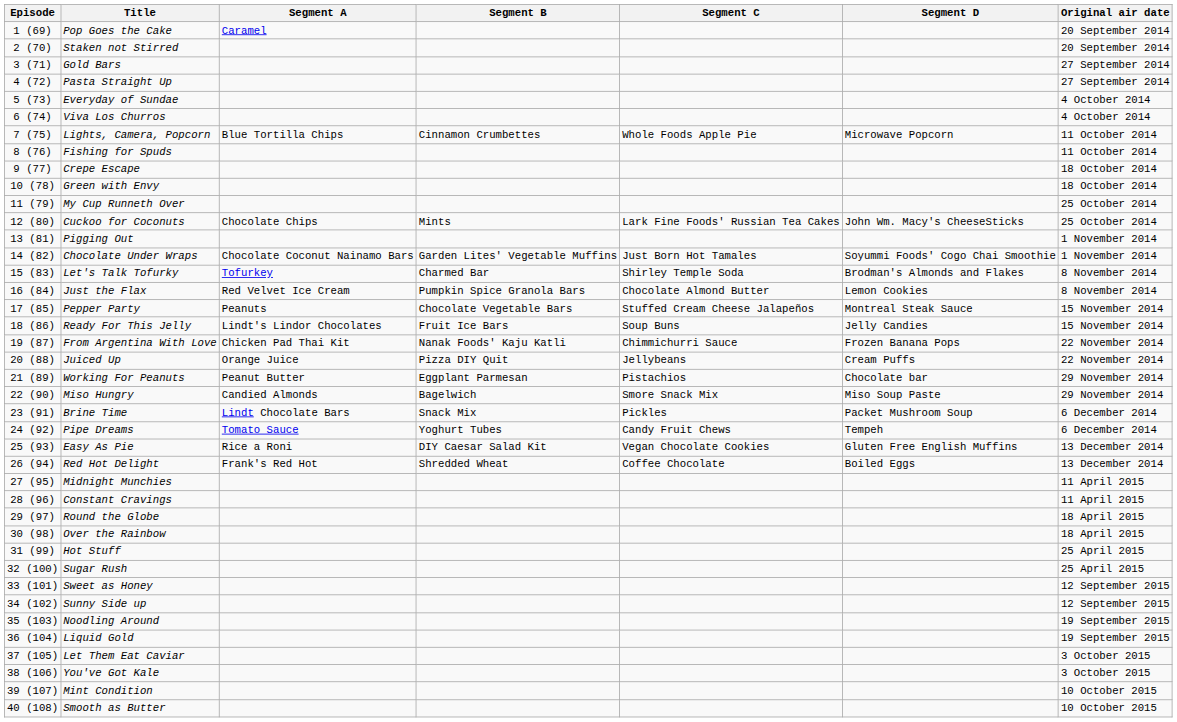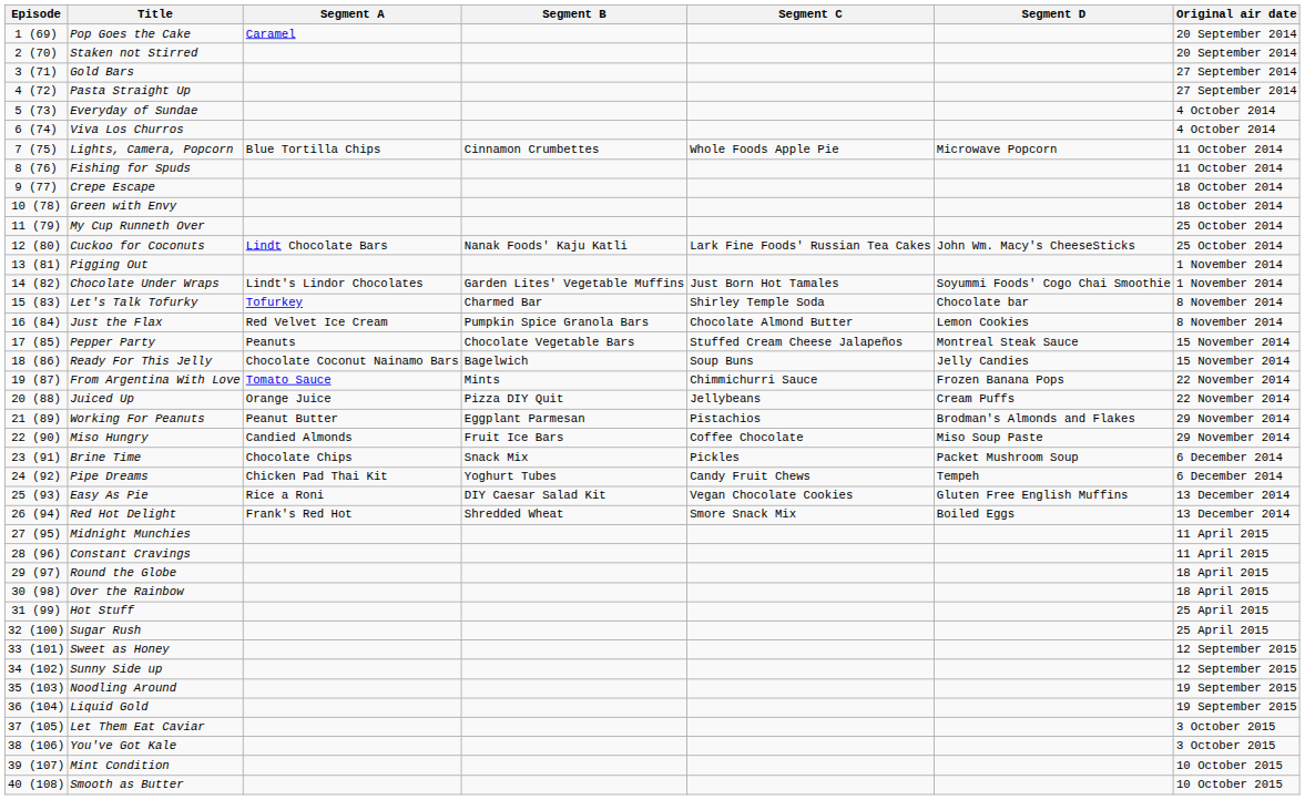Cuckoo for Coconuts | Segment A: Chocolate Chips -> Lindt Chocolate Bars
Cuckoo for Coconuts | Segment B: Mints -> Nanak Foods' Kaju Katli
Chocolate Under Wraps | Segment A: Chocolate Coconut Nainamo Bars -> Lindt's Lindor Chocolates
Let's Talk Tofurky | Segment D: Brodman's Almonds and Flakes -> Chocolate bar
Ready For This Jelly | Segment A: Lindt's Lindor Chocolates -> Chocolate Coconut Nainamo Bars
Ready For This Jelly | Segment B: Fruit Ice Bars -> Bagelwich
From Argentina With Love | Segment A: Chicken Pad Thai Kit -> Tomato Sauce
From Argentina With Love | Segment B: Nanak Foods' Kaju Katli -> Mints
Working For Peanuts | Segment D: Chocolate bar -> Brodman's Almonds and Flakes
Miso Hungry | Segment B: Bagelwich -> Fruit Ice Bars
Miso Hungry | Segment C: Smore Snack Mix -> Coffee Chocolate
Brine Time | Segment A: Lindt Chocolate Bars -> Chocolate Chips
Pipe Dreams | Segment A: Tomato Sauce -> Chicken Pad Thai Kit
Red Hot Delight | Segment C: Coffee Chocolate -> Smore Snack Mix
